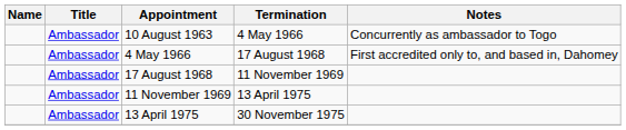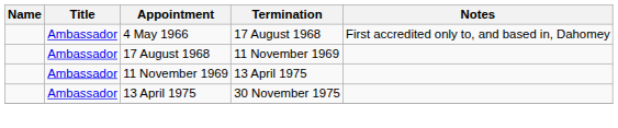- row: Ambassador | 10 August 1963 | 4 May 1966 | Concurrently as ambassador to Togo
